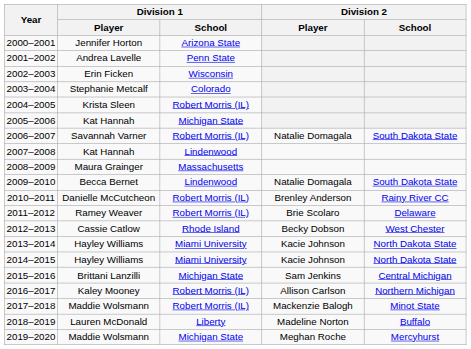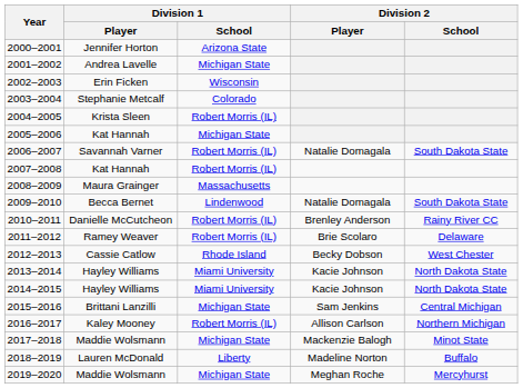2001–2002 | Division 1 / School: Penn State -> Michigan State
2007–2008 | Division 1 / School: Lindenwood -> Robert Morris (IL)
2017–2018 | Division 1 / School: Robert Morris (IL) -> Michigan State
